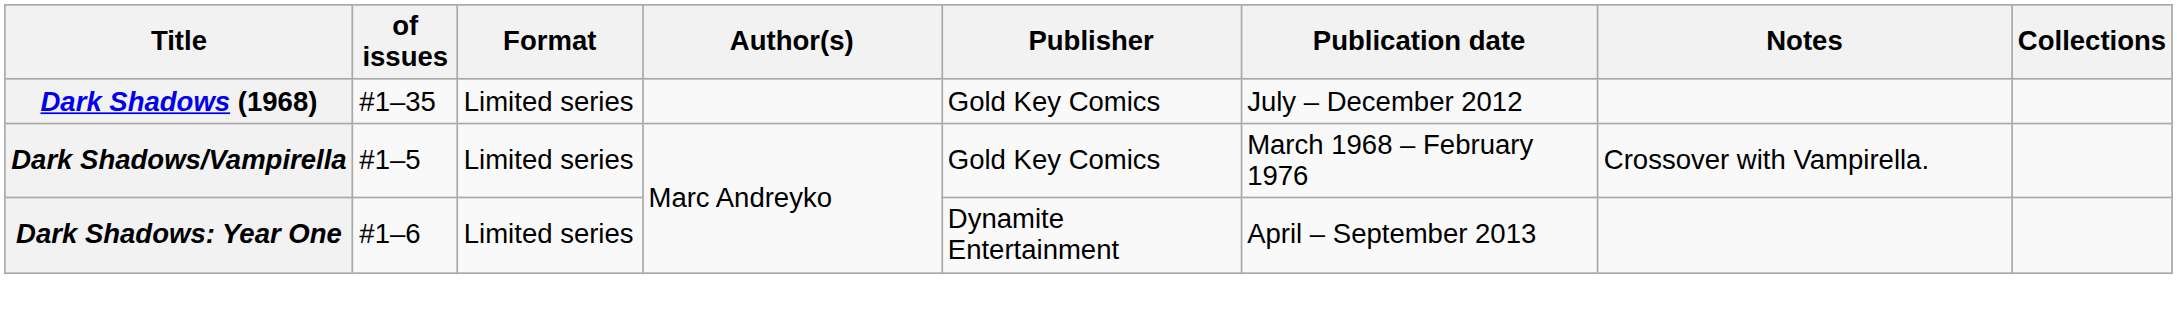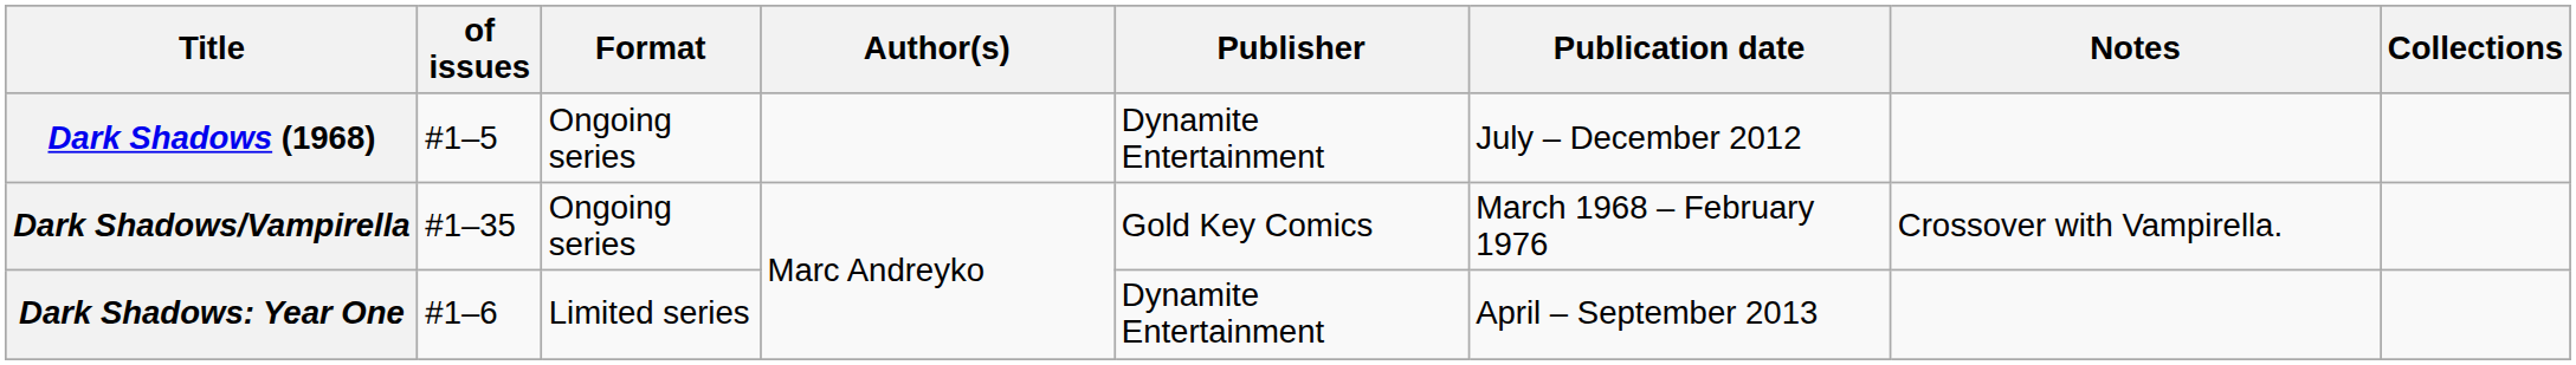Dark Shadows (1968) | of issues: #1–35 -> #1–5
Dark Shadows (1968) | Format: Limited series -> Ongoing series
Dark Shadows (1968) | Publisher: Gold Key Comics -> Dynamite Entertainment
Dark Shadows/Vampirella | of issues: #1–5 -> #1–35
Dark Shadows/Vampirella | Format: Limited series -> Ongoing series
